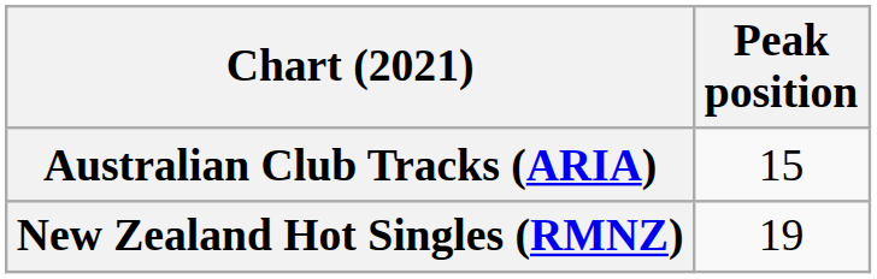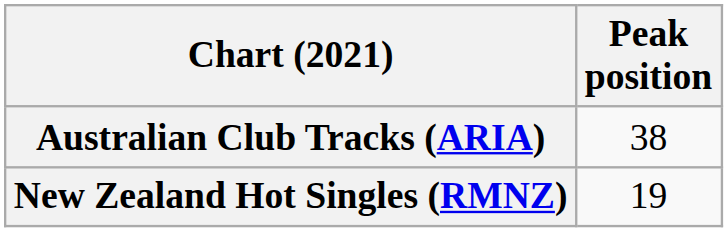Australian Club Tracks (ARIA) | Peak position: 15 -> 38
